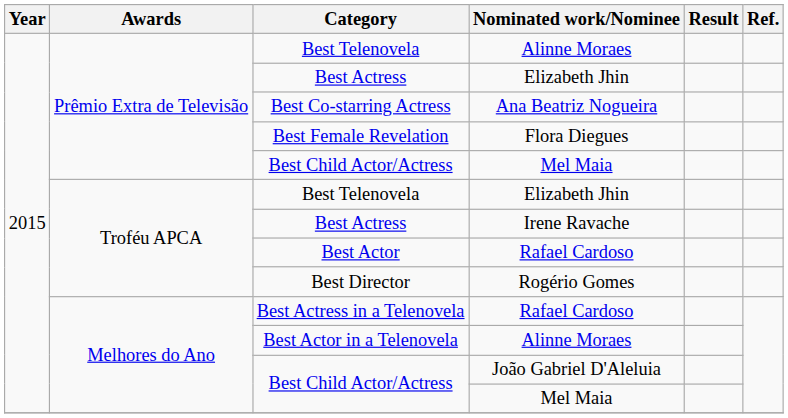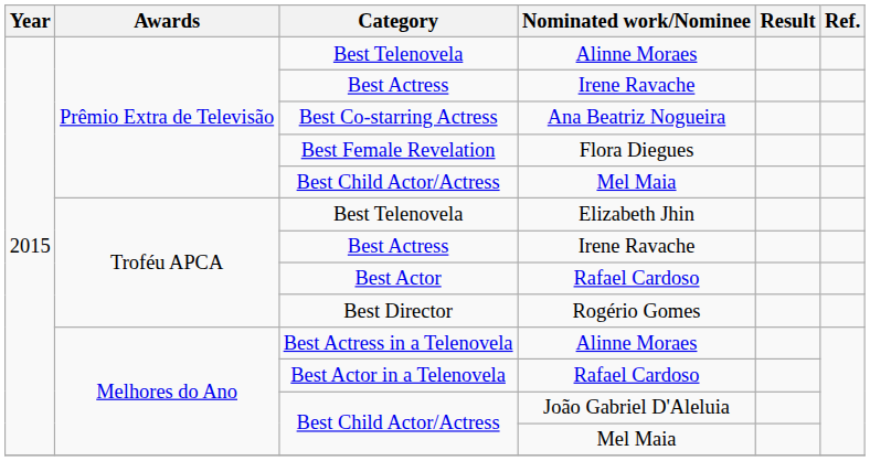Prêmio Extra de Televisão / Best Actress | Nominated work/Nominee: Elizabeth Jhin -> Irene Ravache
Best Actress in a Telenovela | Nominated work/Nominee: Rafael Cardoso -> Alinne Moraes
Best Actor in a Telenovela | Nominated work/Nominee: Alinne Moraes -> Rafael Cardoso
